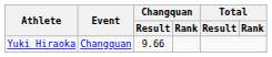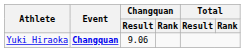Yuki Hiraoka | Event: normal -> bold
Yuki Hiraoka | Changquan / Result: 9.66 -> 9.06
